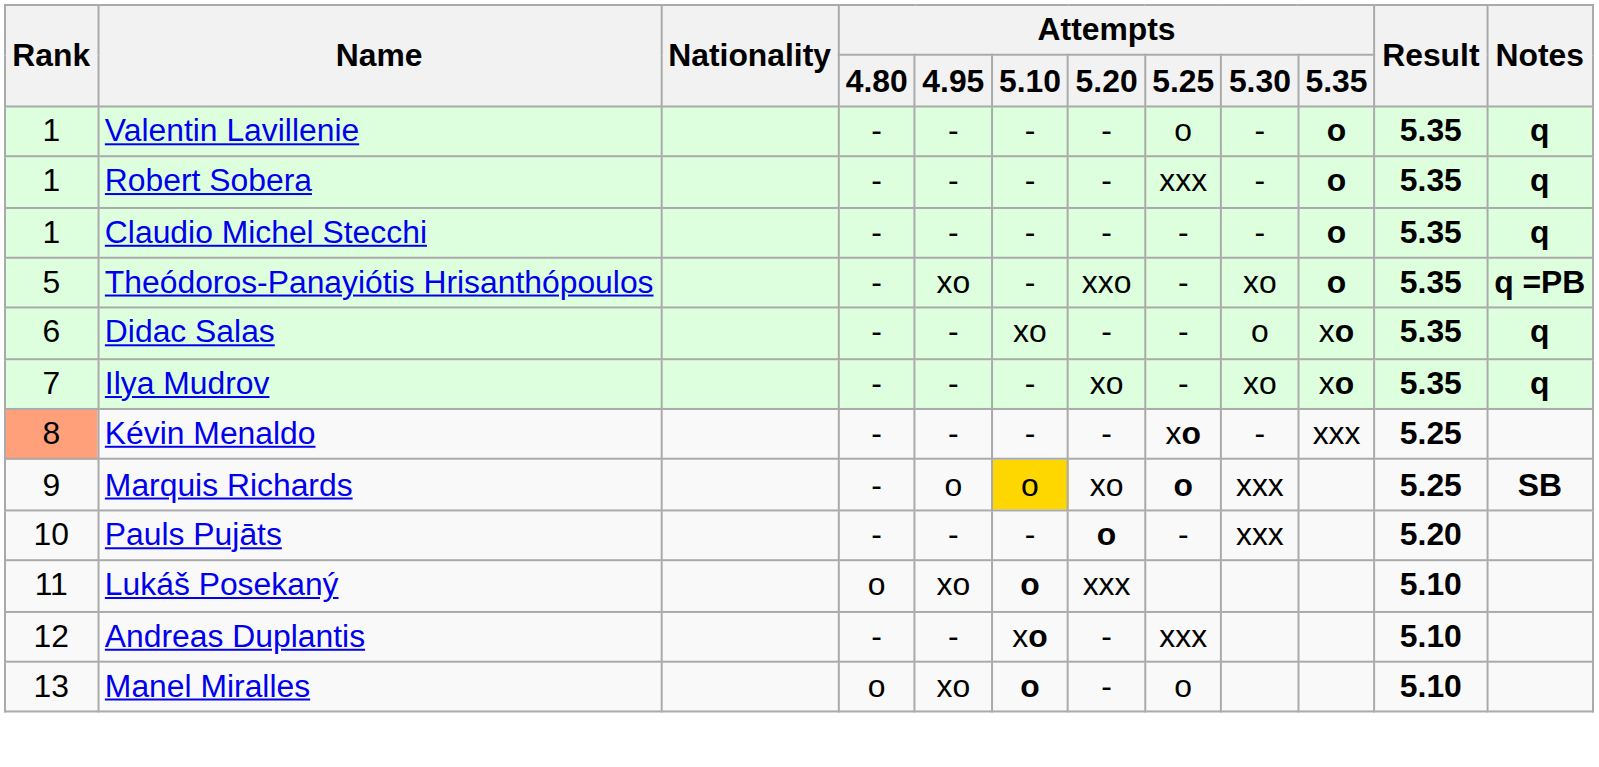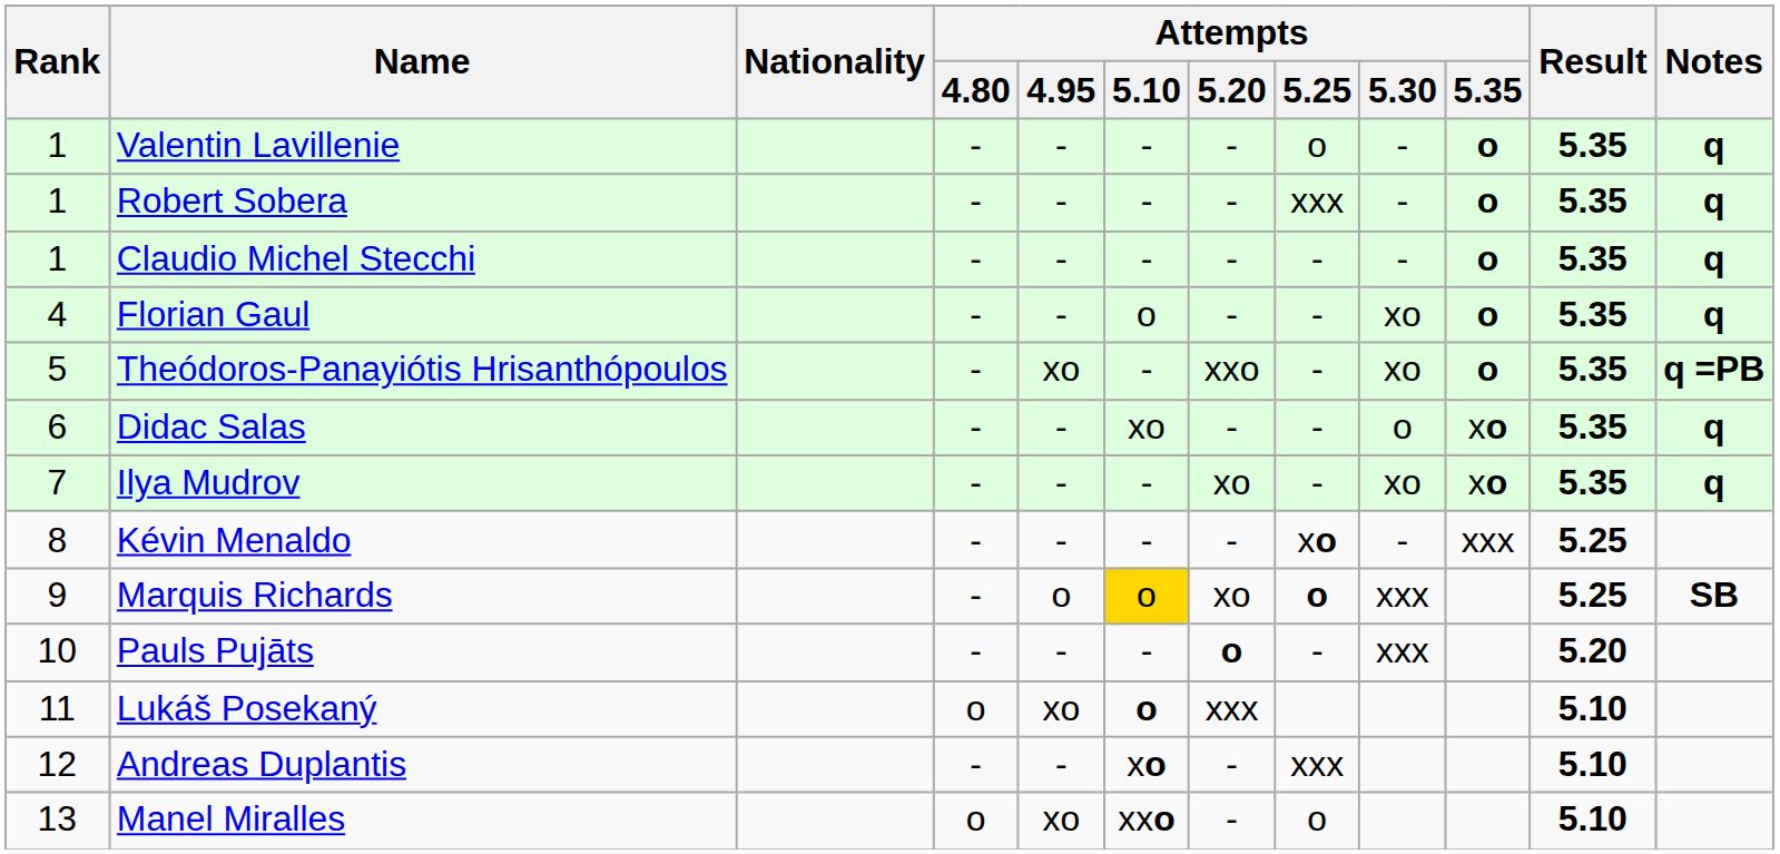+ row: 4 | Florian Gaul | - | - | o | - | - | xo | o | 5.35 | q
Kévin Menaldo | Rank: lightsalmon background -> no background
Manel Miralles | Attempts / 5.10: o -> xxo
